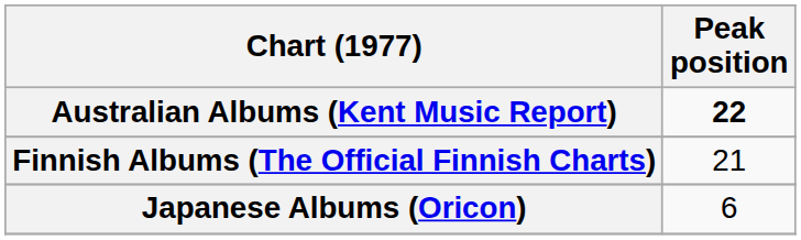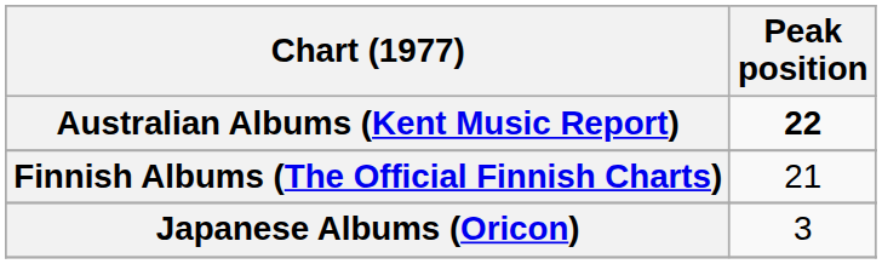Japanese Albums (Oricon) | Peak position: 6 -> 3
